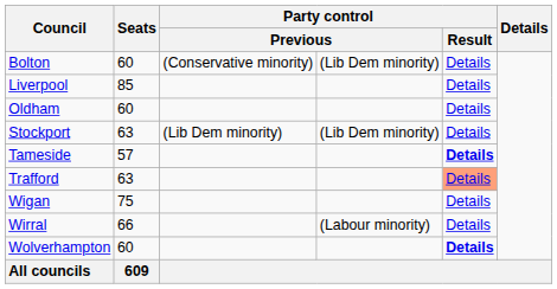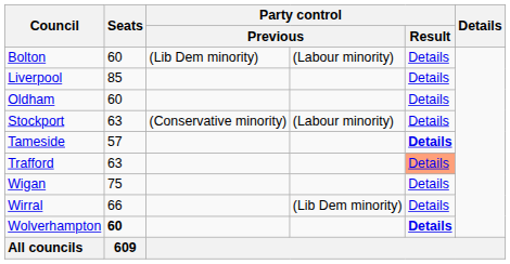Bolton | column 3: (Conservative minority) -> (Lib Dem minority)
Bolton | column 4: (Lib Dem minority) -> (Labour minority)
Stockport | column 3: (Lib Dem minority) -> (Conservative minority)
Stockport | column 4: (Lib Dem minority) -> (Labour minority)
Wirral | column 4: (Labour minority) -> (Lib Dem minority)
Wolverhampton | Seats: normal -> bold
